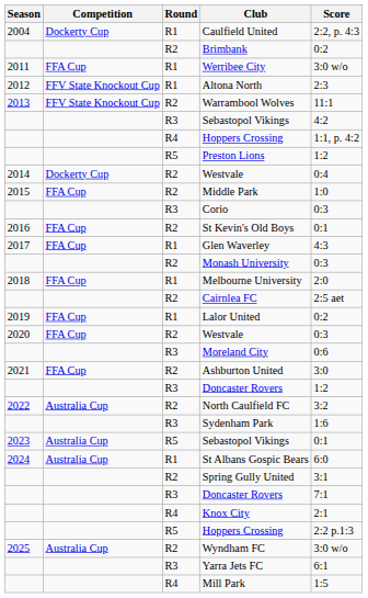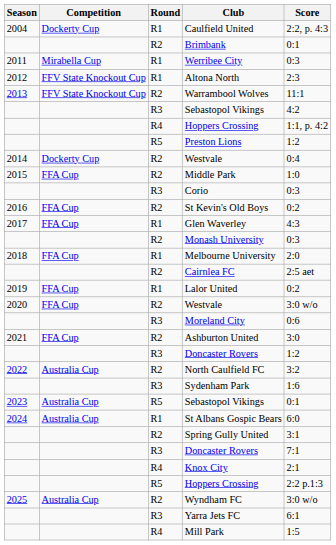Brimbank | Score: 0:2 -> 0:1
Werribee City | Competition: FFA Cup -> Mirabella Cup
Werribee City | Score: 3:0 w/o -> 0:3
St Kevin's Old Boys | Score: 0:1 -> 0:2
2020 / Westvale | Score: 0:3 -> 3:0 w/o
